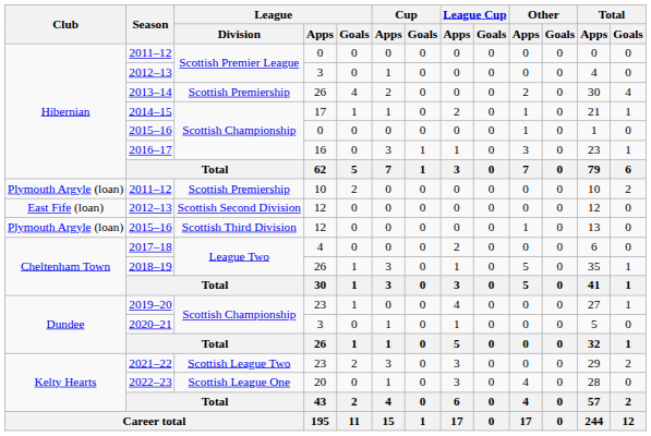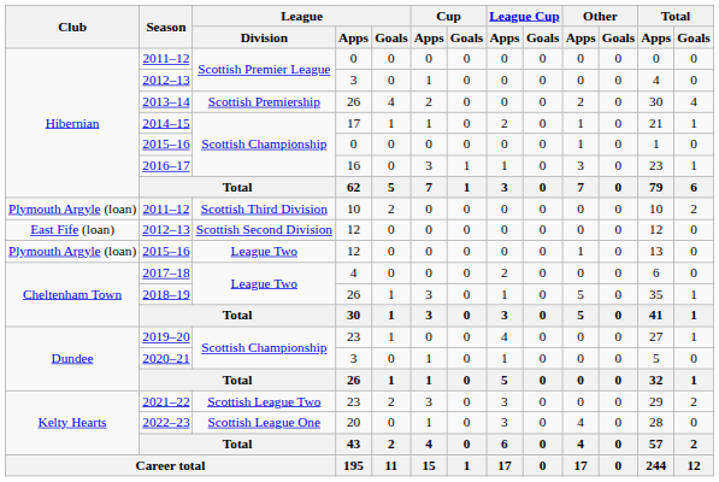2011–12 / 10 | League / Division: Scottish Premiership -> Scottish Third Division
2015–16 / 12 | League / Division: Scottish Third Division -> League Two
